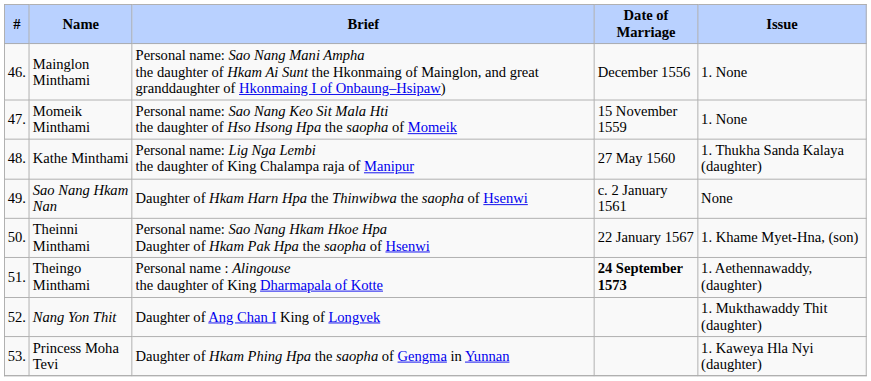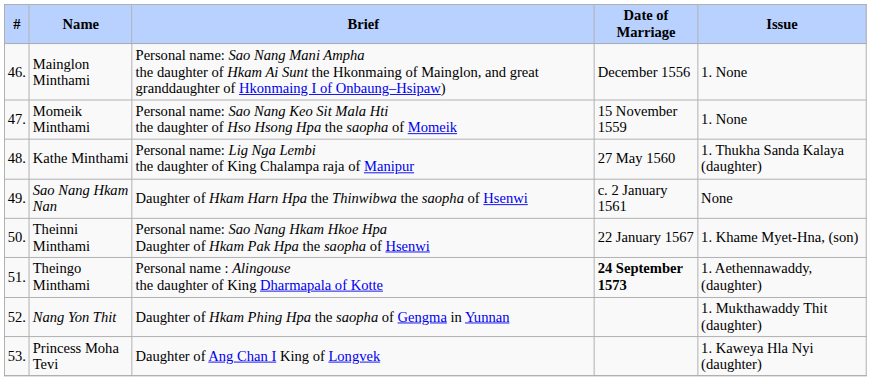Nang Yon Thit | Brief: Daughter of Ang Chan I King of Longvek -> Daughter of Hkam Phing Hpa the saopha of Gengma in Yunnan
Princess Moha Tevi | Brief: Daughter of Hkam Phing Hpa the saopha of Gengma in Yunnan -> Daughter of Ang Chan I King of Longvek
